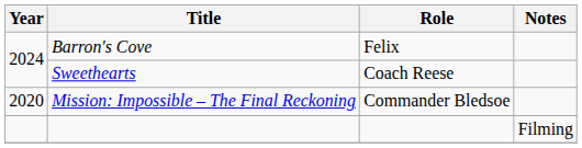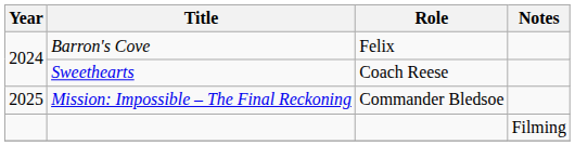Mission: Impossible – The Final Reckoning | Year: 2020 -> 2025
